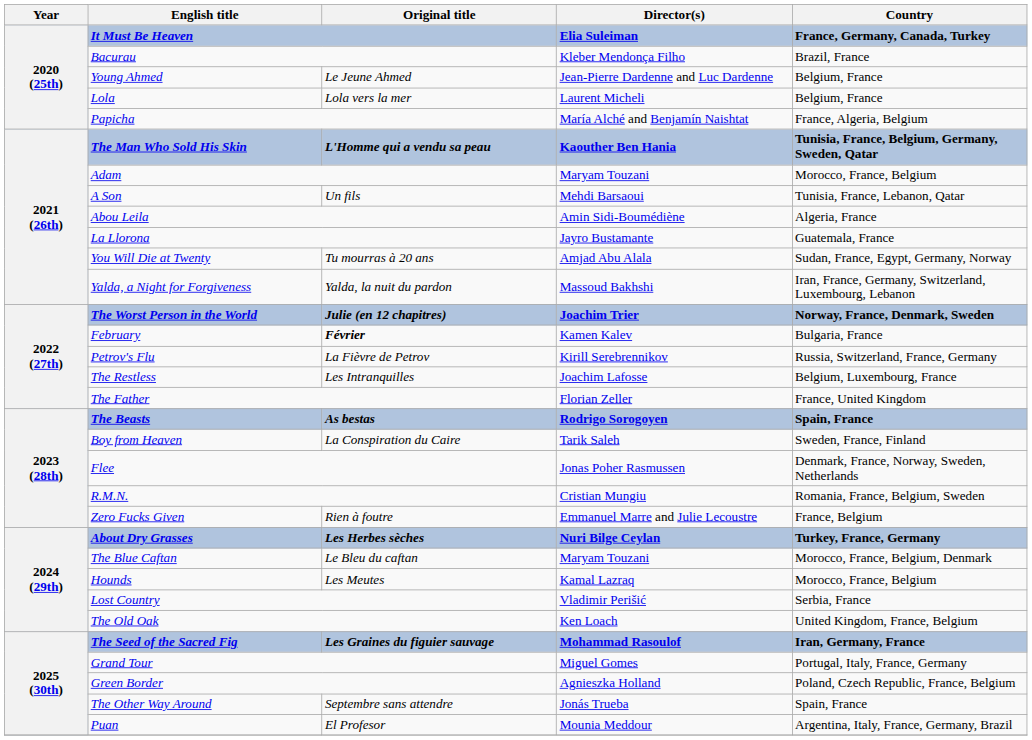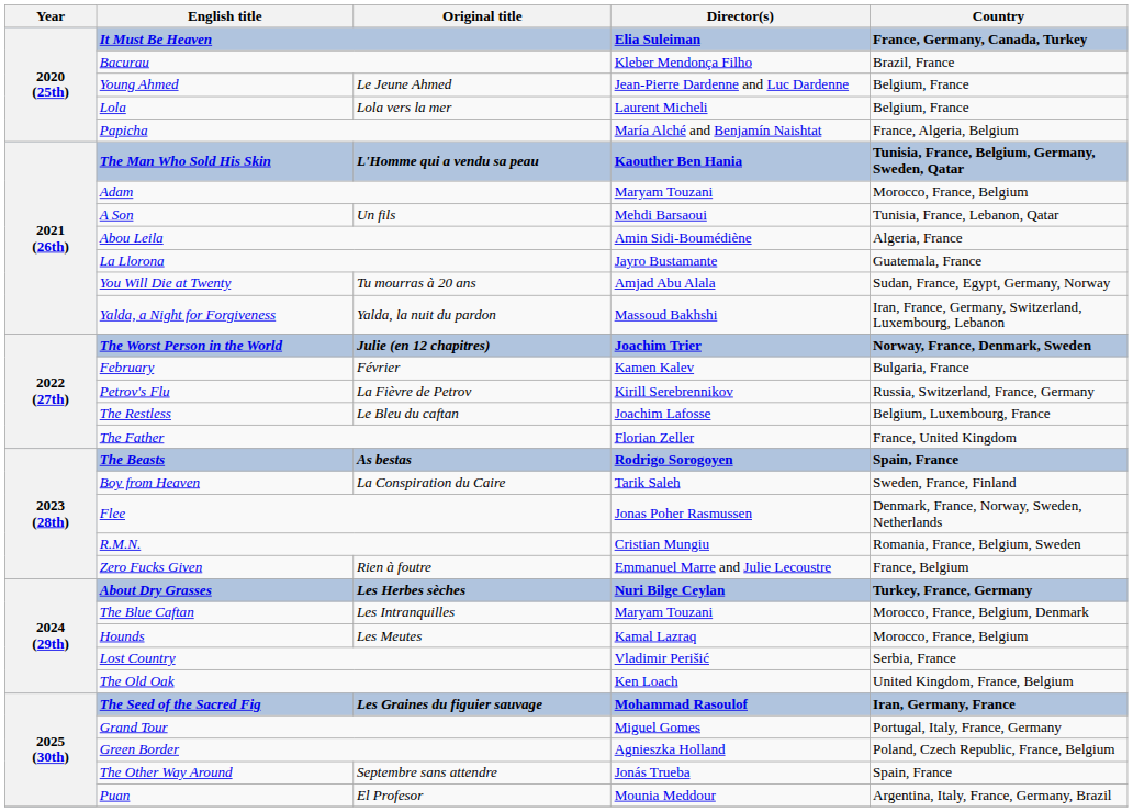February | Original title: bold -> normal
The Restless | Original title: Les Intranquilles -> Le Bleu du caftan
The Blue Caftan | Original title: Le Bleu du caftan -> Les Intranquilles
